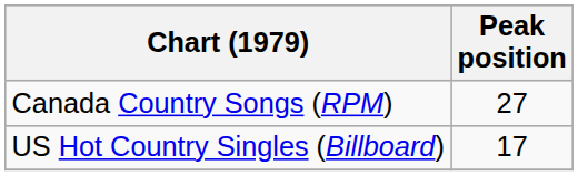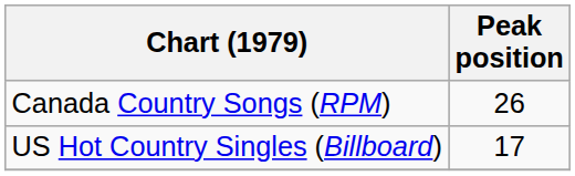Canada Country Songs (RPM) | Peak position: 27 -> 26
